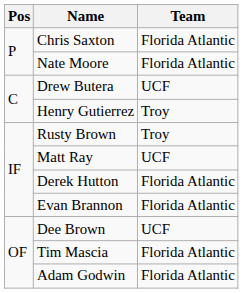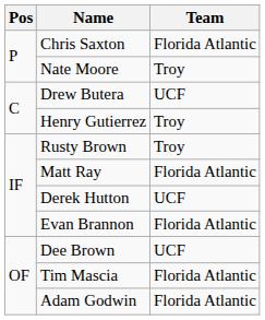Nate Moore | Team: Florida Atlantic -> Troy
Matt Ray | Team: UCF -> Florida Atlantic
Derek Hutton | Team: Florida Atlantic -> UCF
